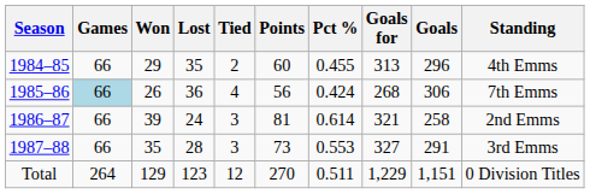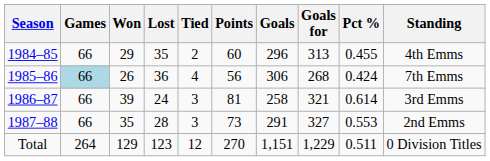columns swapped: Pct % <-> Goals
1986–87 | Standing: 2nd Emms -> 3rd Emms
1987–88 | Standing: 3rd Emms -> 2nd Emms
